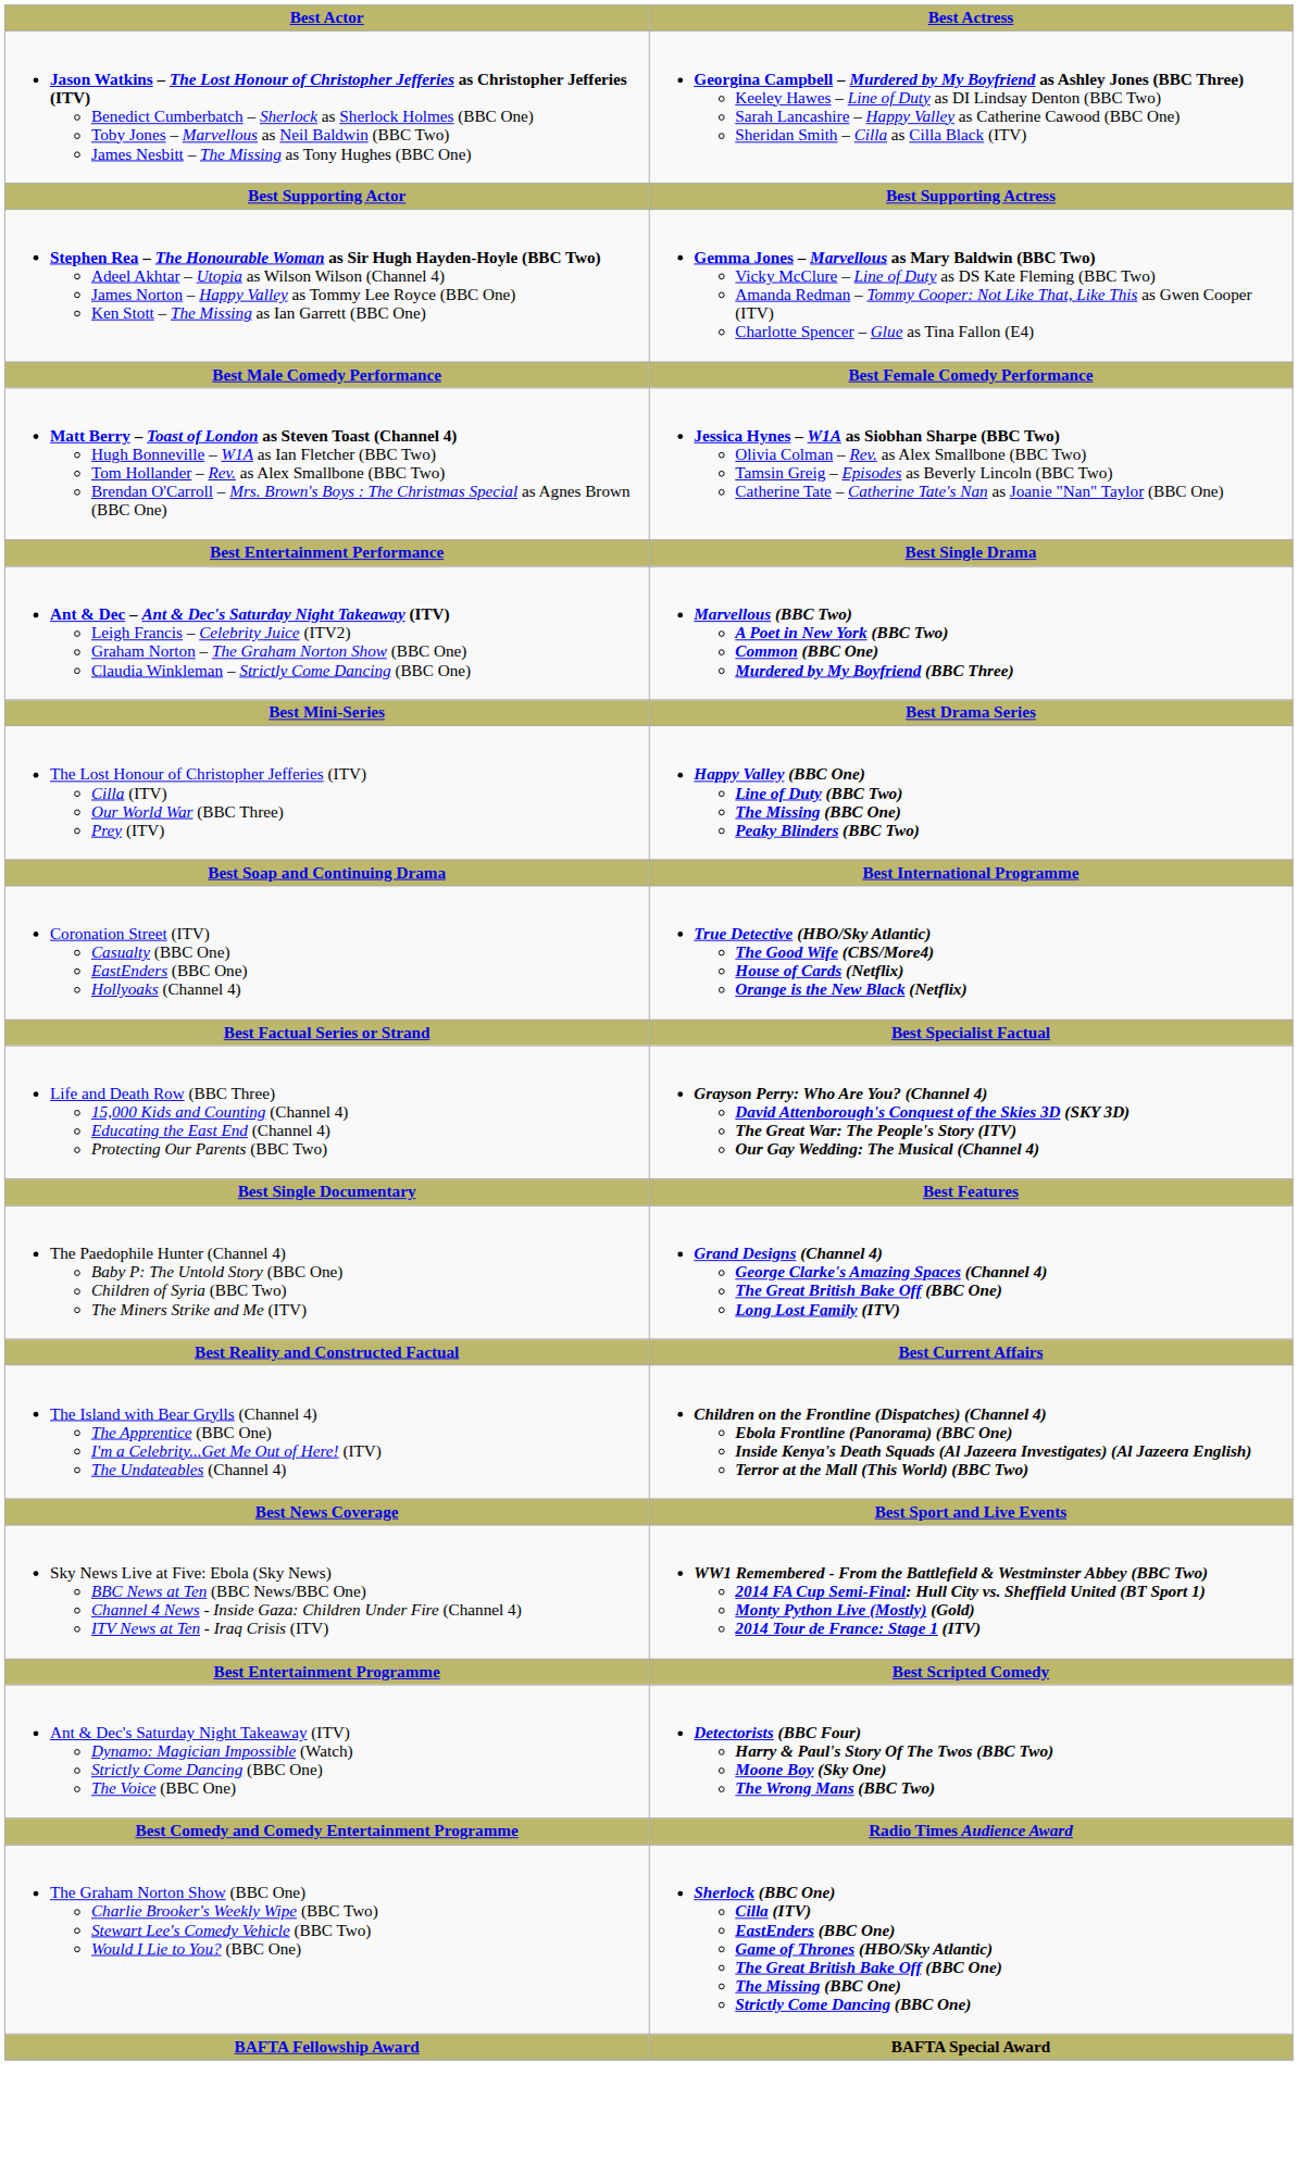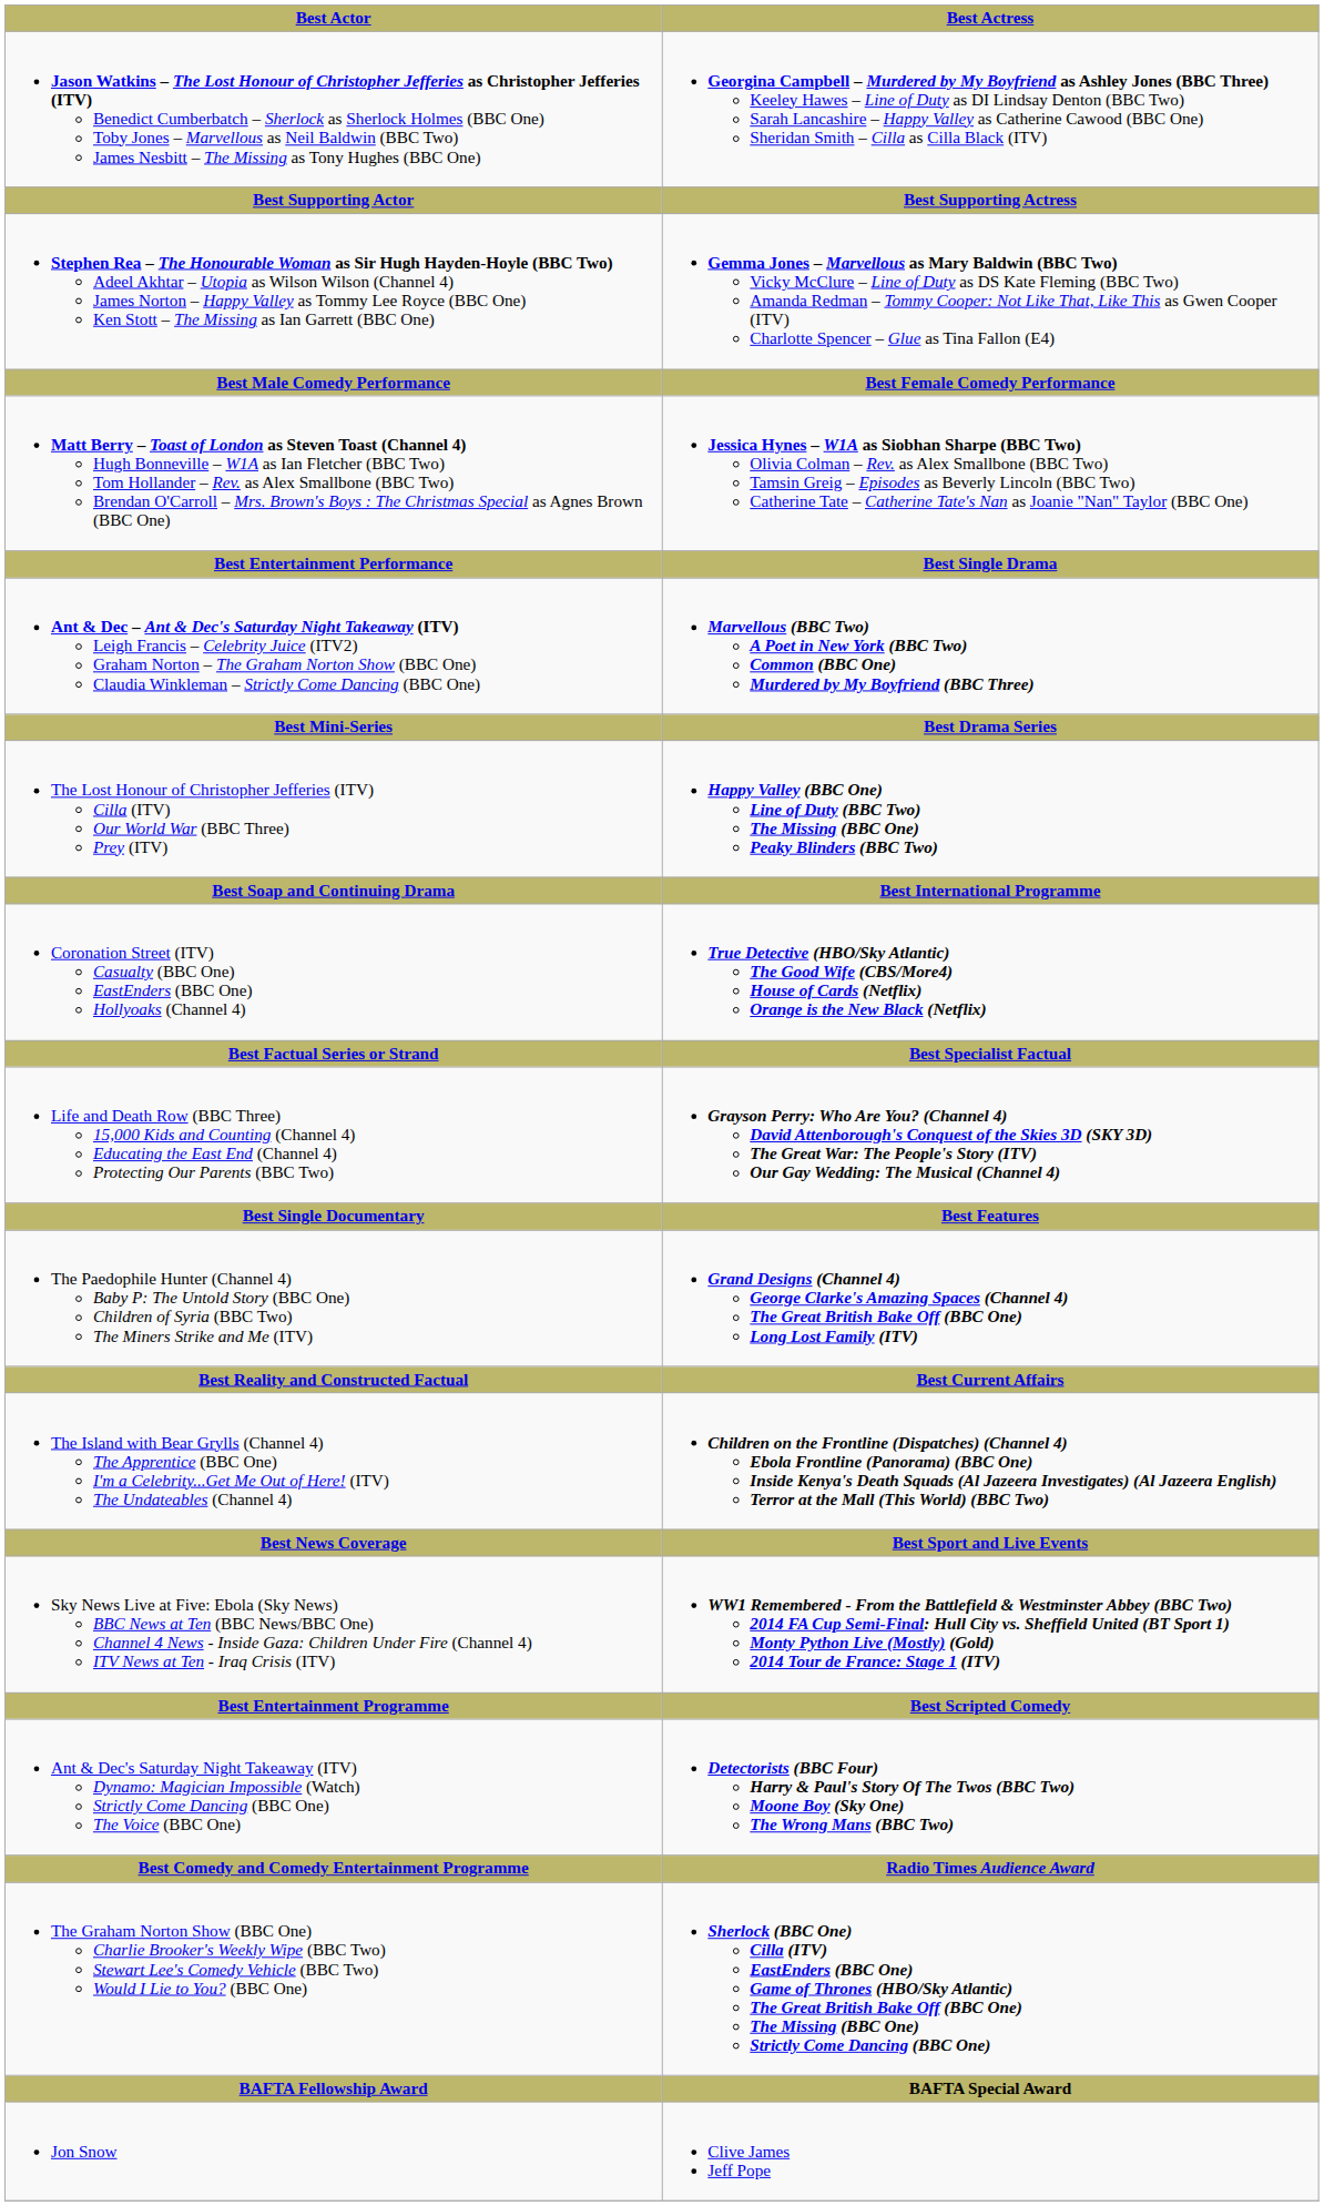+ row: Jon Snow | Clive James Jeff Pope
